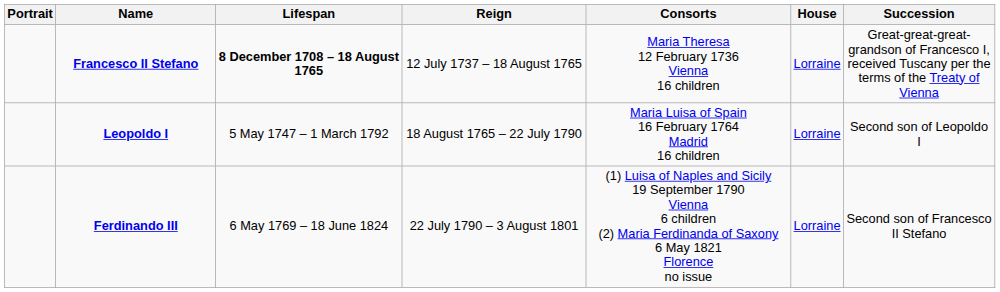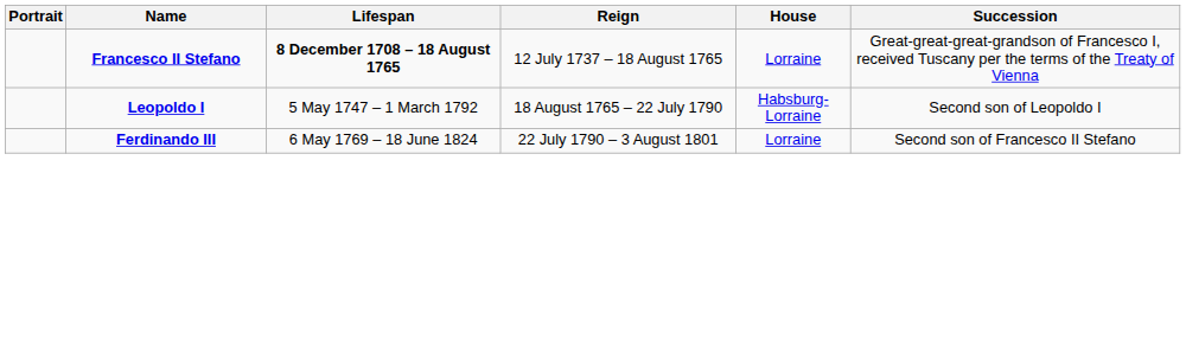- column: Consorts | Maria Theresa 12 February 1736 Vienna 16 children | Maria Luisa of Spain 16 February 1764 Madrid 16 children | (1) Luisa of Naples and Sicily 19 September 1790 Vienna 6 children (2) Maria Ferdinanda of Saxony 6 May 1821 Florence no issue
Leopoldo I | House: Lorraine -> Habsburg-Lorraine
